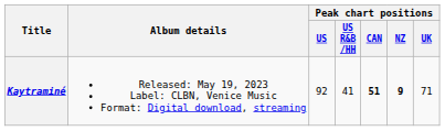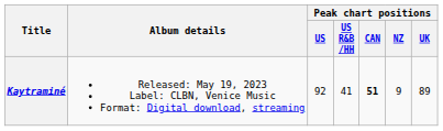Kaytraminé | Peak chart positions / NZ: bold -> normal
Kaytraminé | Peak chart positions / UK: 71 -> 89
